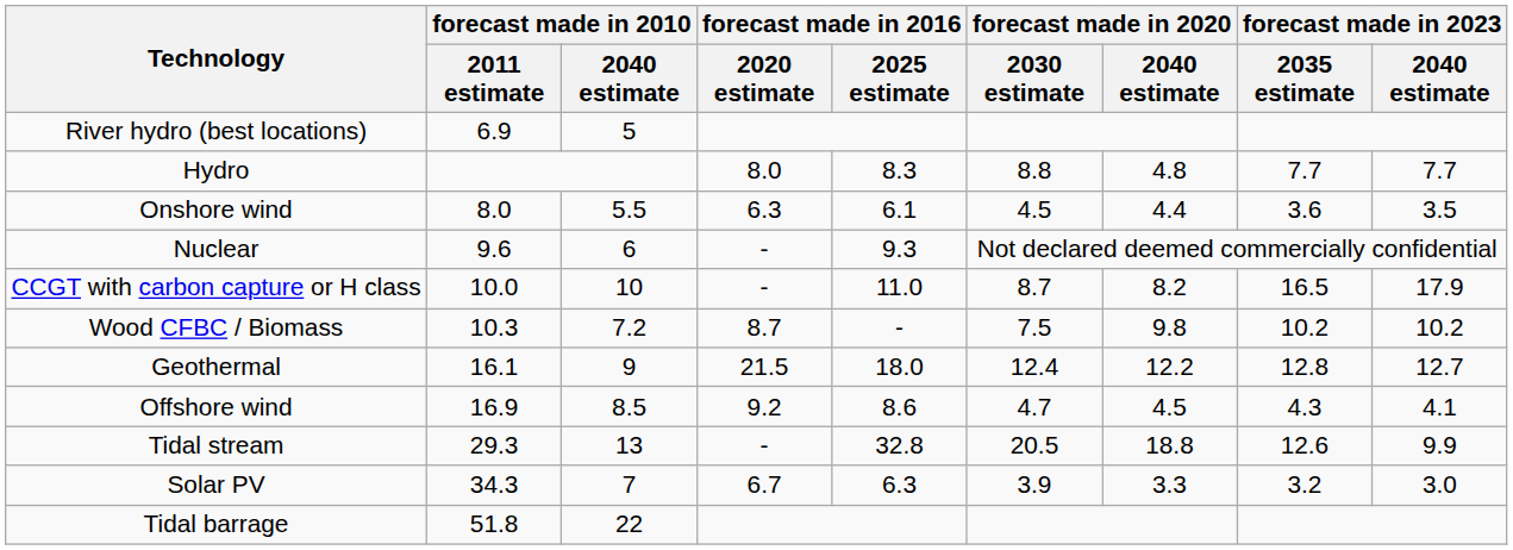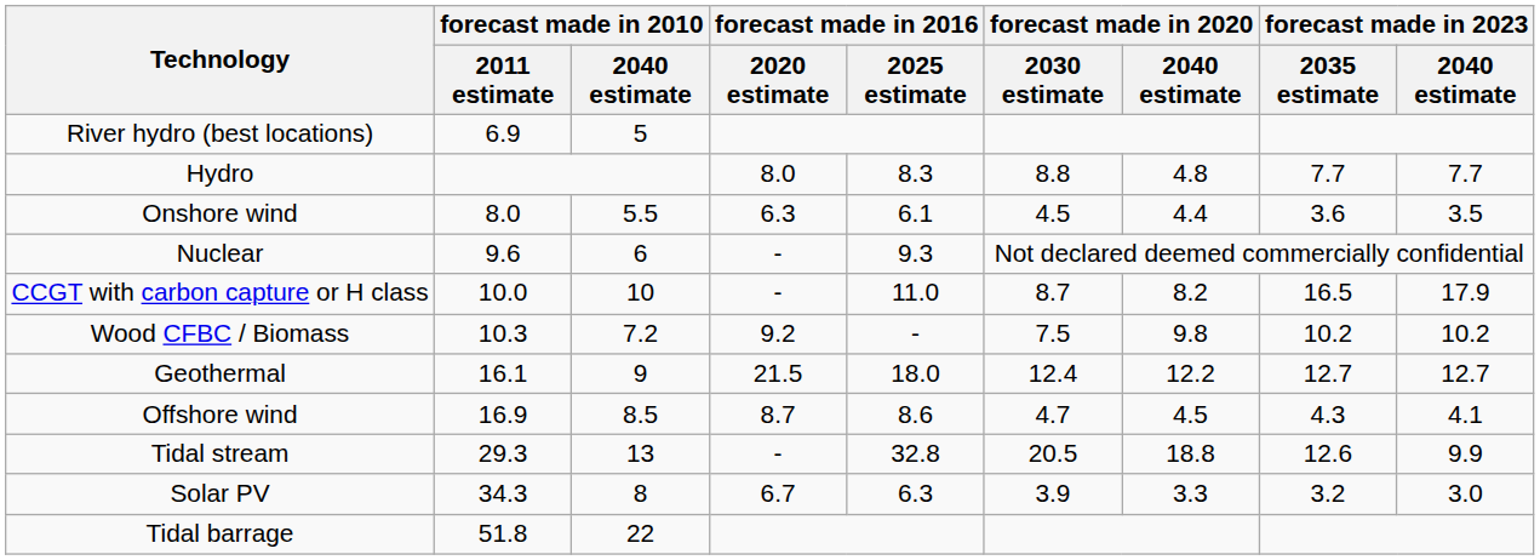Wood CFBC / Biomass | forecast made in 2016 / 2020 estimate: 8.7 -> 9.2
Geothermal | forecast made in 2023 / 2035 estimate: 12.8 -> 12.7
Offshore wind | forecast made in 2016 / 2020 estimate: 9.2 -> 8.7
Solar PV | forecast made in 2010 / 2040 estimate: 7 -> 8
